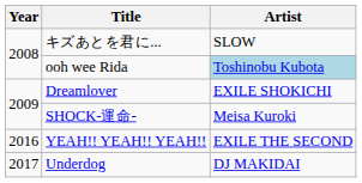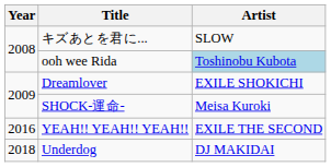Underdog | Year: 2017 -> 2018
